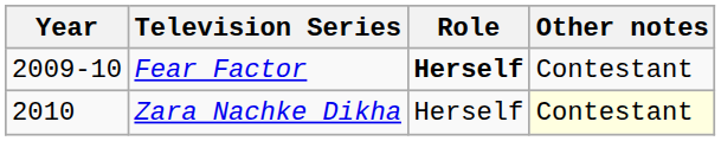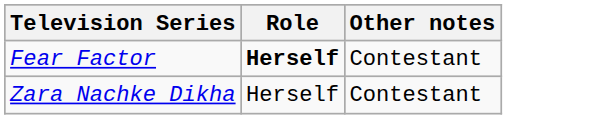- column: Year | 2009-10 | 2010
Zara Nachke Dikha | Other notes: lightyellow background -> no background
